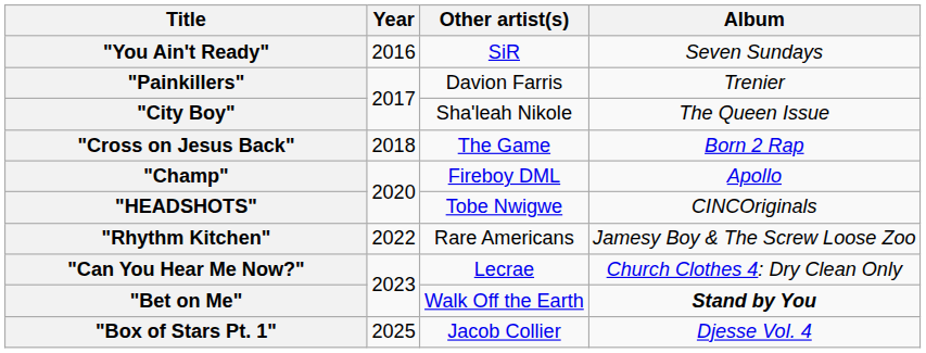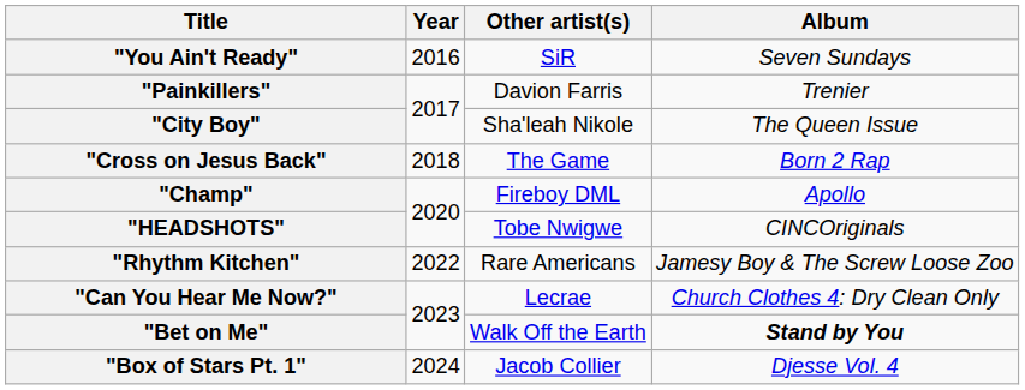"Box of Stars Pt. 1" | Year: 2025 -> 2024
